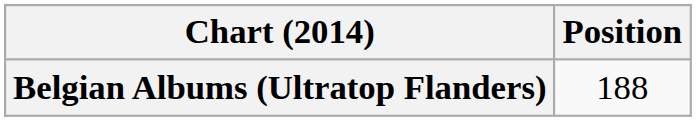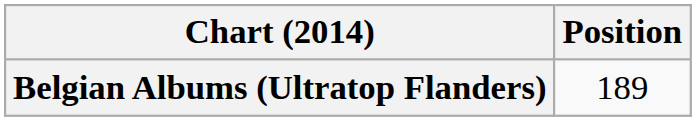Belgian Albums (Ultratop Flanders) | Position: 188 -> 189
